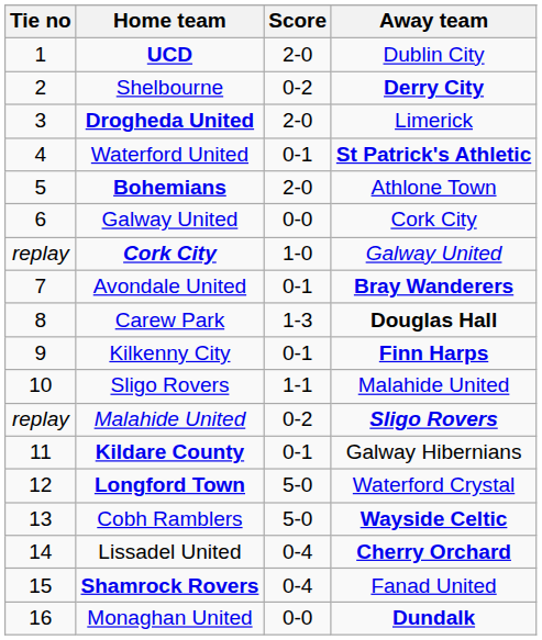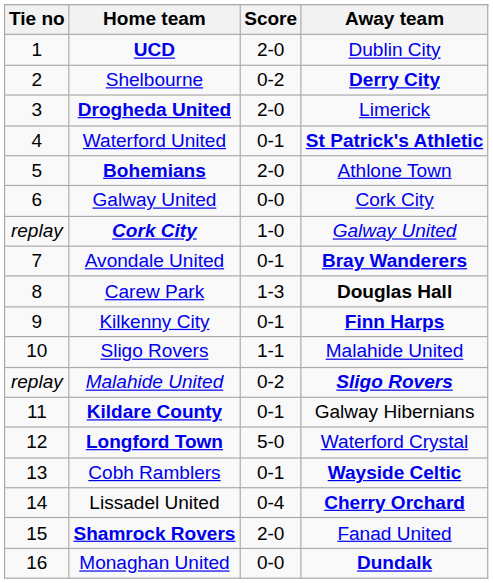Cobh Ramblers | Score: 5-0 -> 0-1
Shamrock Rovers | Score: 0-4 -> 2-0
